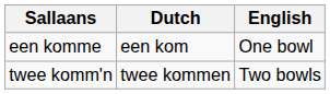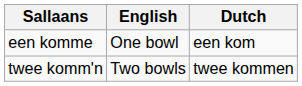columns swapped: Dutch <-> English
